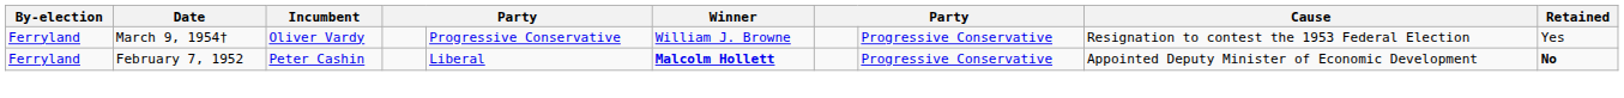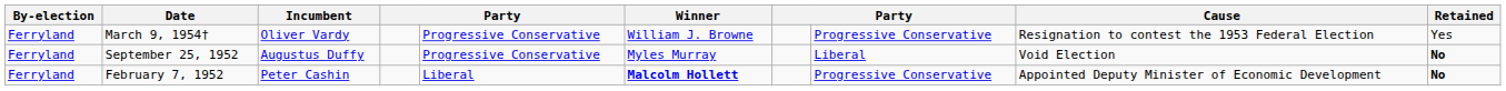+ row: Ferryland | September 25, 1952 | Augustus Duffy | Progressive Conservative | Myles Murray | Liberal | Void Election | No
